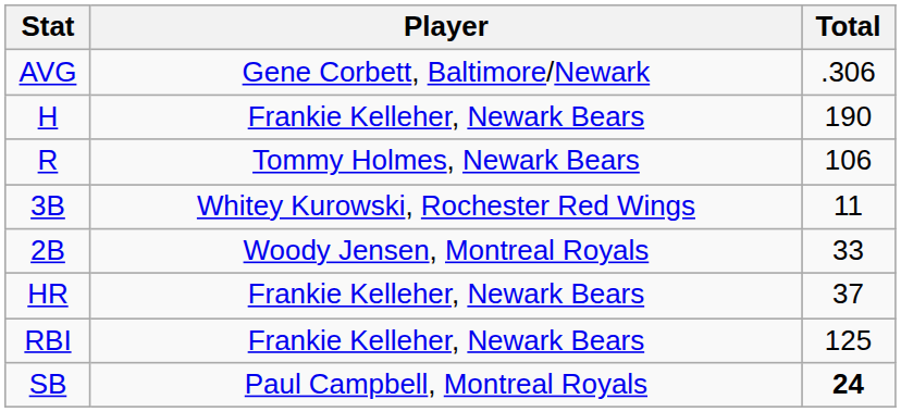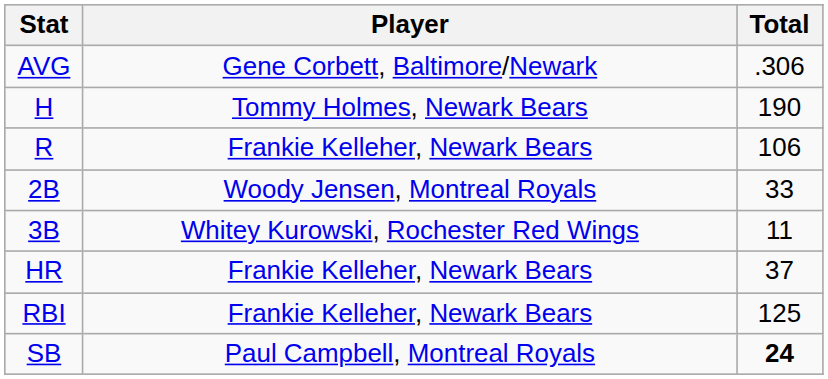H | Player: Frankie Kelleher, Newark Bears -> Tommy Holmes, Newark Bears
R | Player: Tommy Holmes, Newark Bears -> Frankie Kelleher, Newark Bears
rows swapped: 2B <-> 3B
